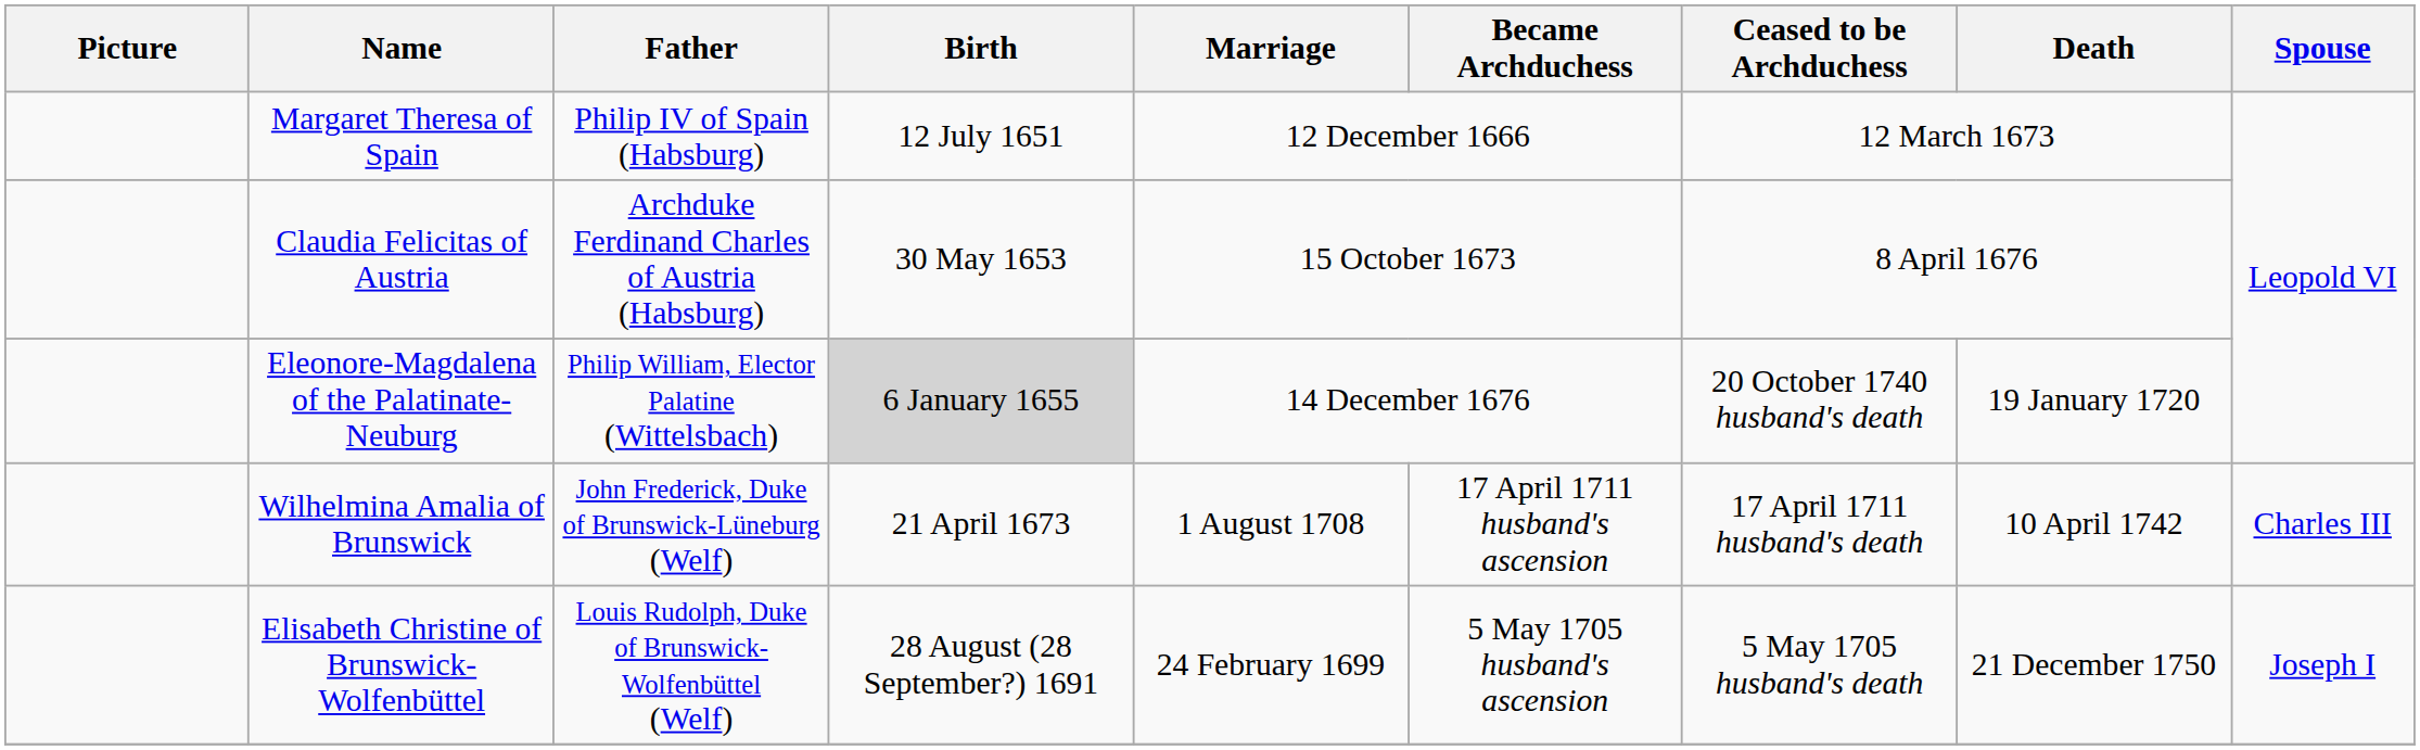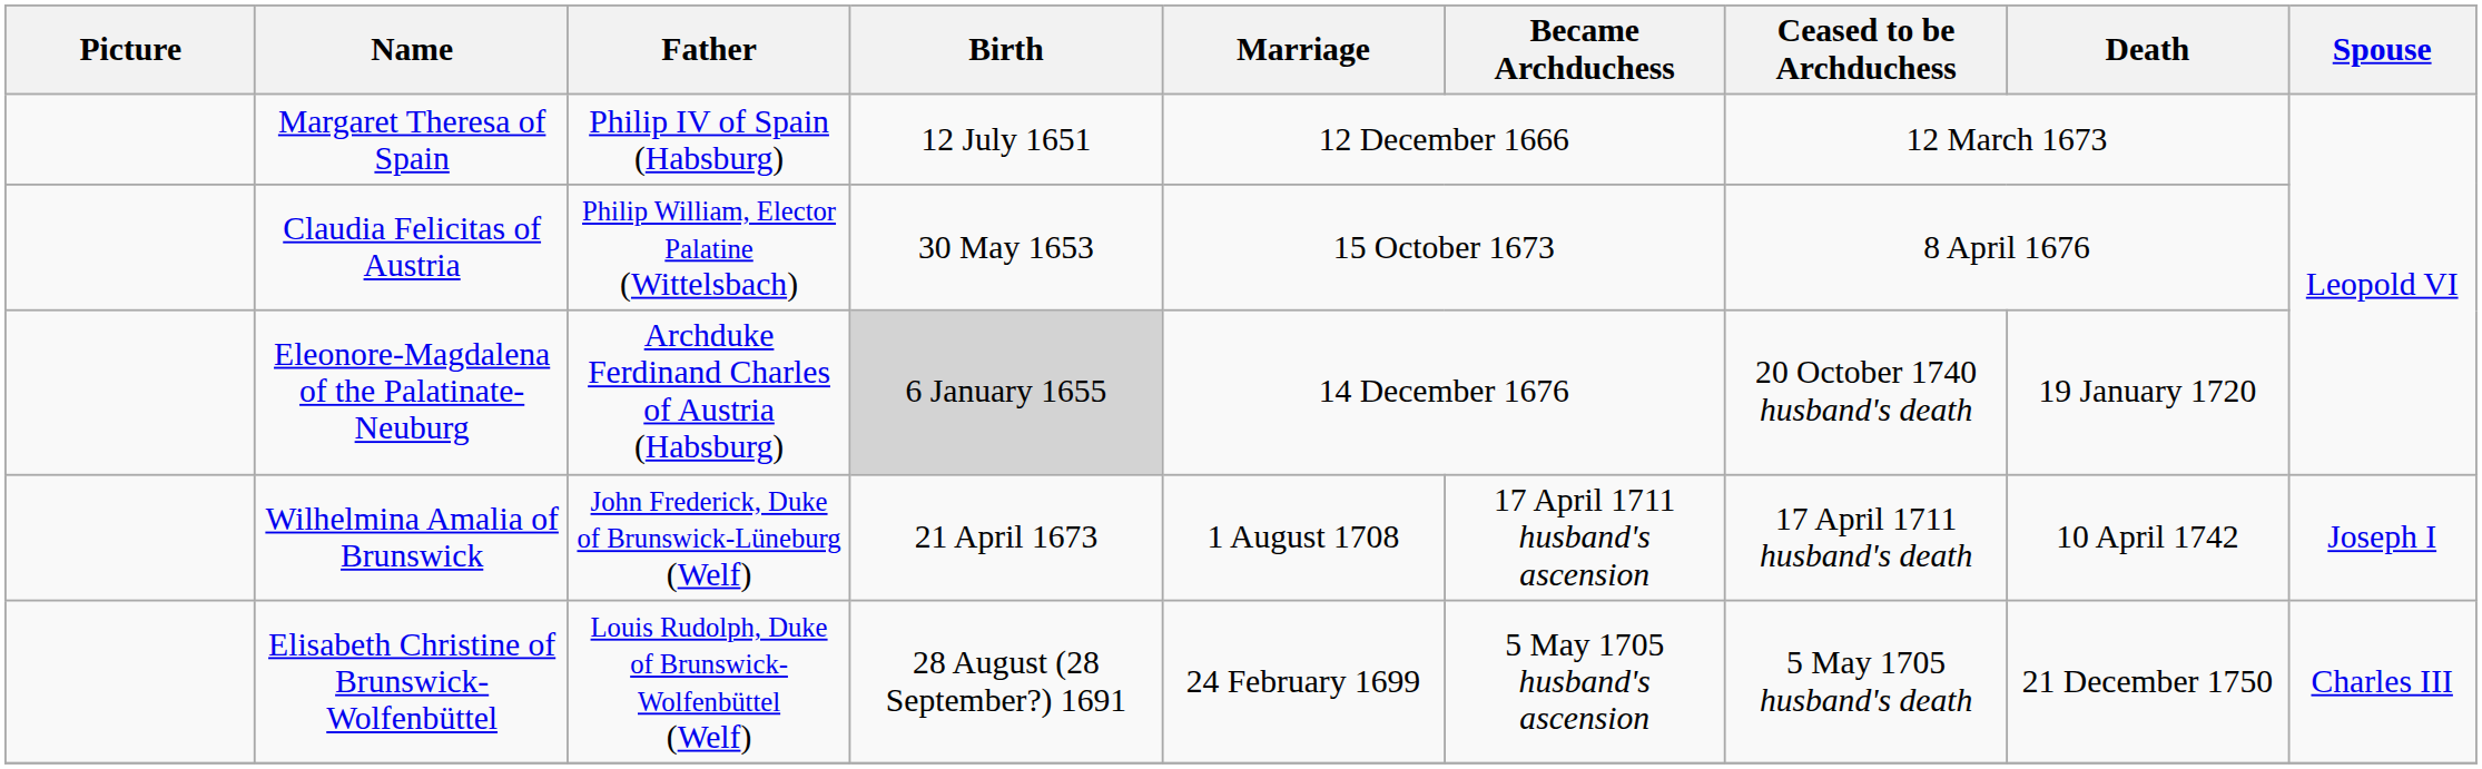Claudia Felicitas of Austria | Father: Archduke Ferdinand Charles of Austria (Habsburg) -> Philip William, Elector Palatine (Wittelsbach)
Eleonore-Magdalena of the Palatinate-Neuburg | Father: Philip William, Elector Palatine (Wittelsbach) -> Archduke Ferdinand Charles of Austria (Habsburg)
Wilhelmina Amalia of Brunswick | Spouse: Charles III -> Joseph I
Elisabeth Christine of Brunswick-Wolfenbüttel | Spouse: Joseph I -> Charles III
